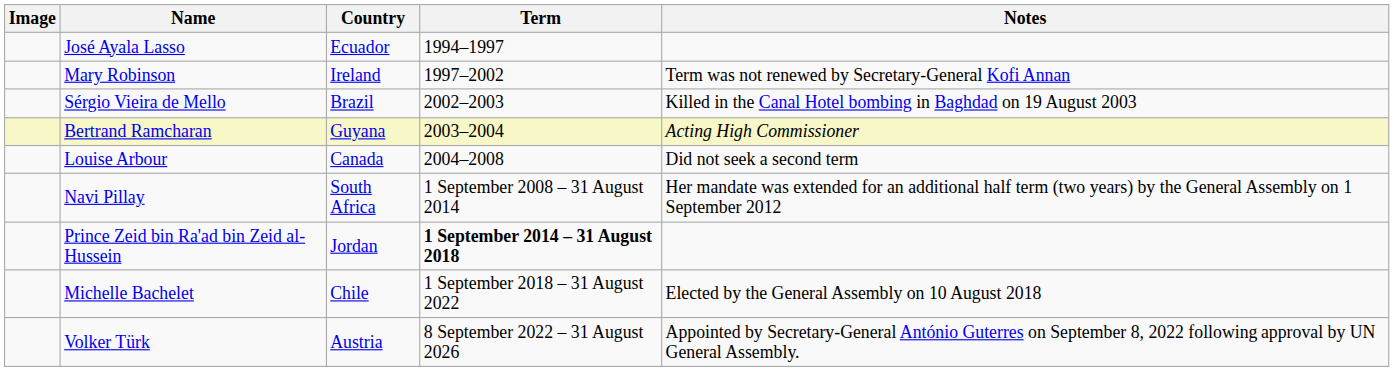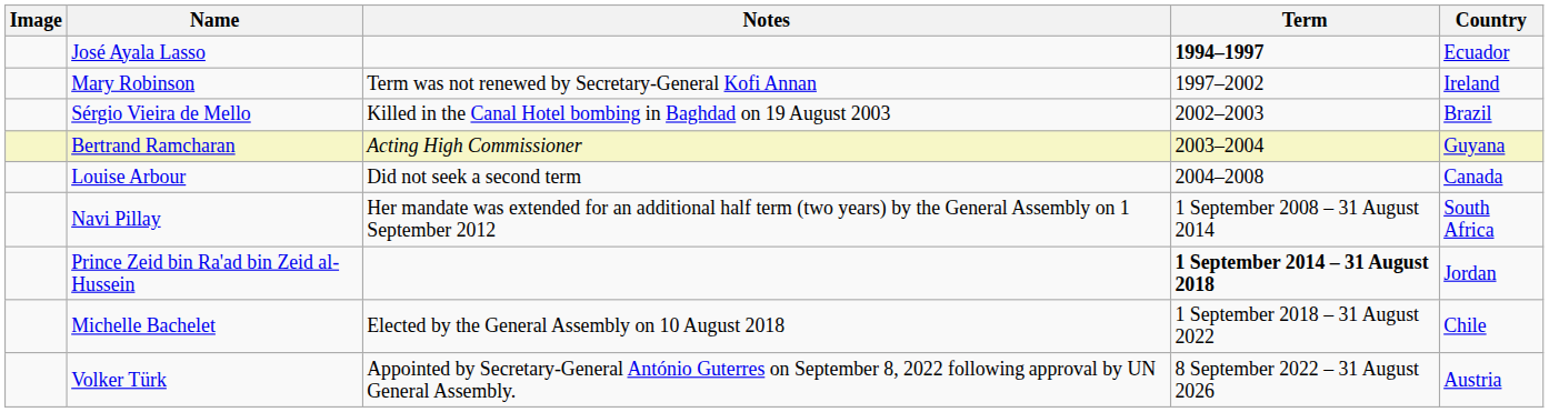columns swapped: Country <-> Notes
José Ayala Lasso | Term: normal -> bold
